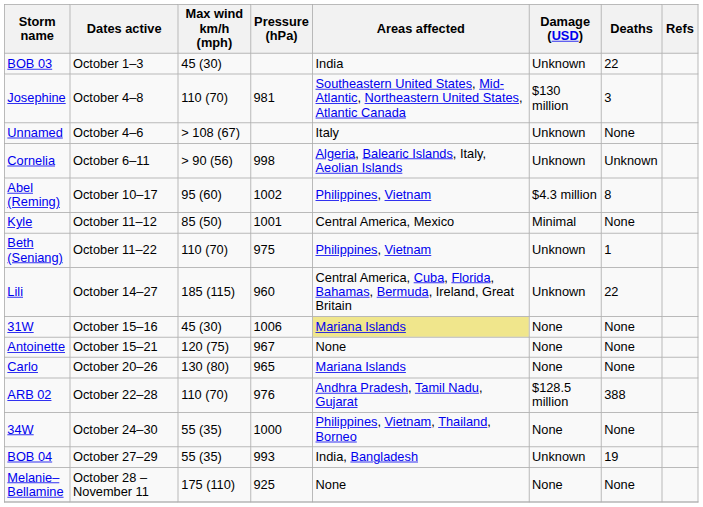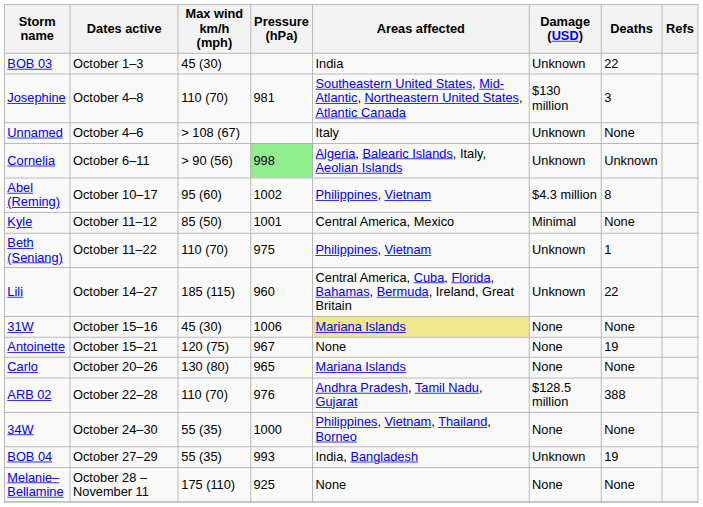Cornelia | Pressure (hPa): no background -> lightgreen background
Antoinette | Deaths: None -> 19
